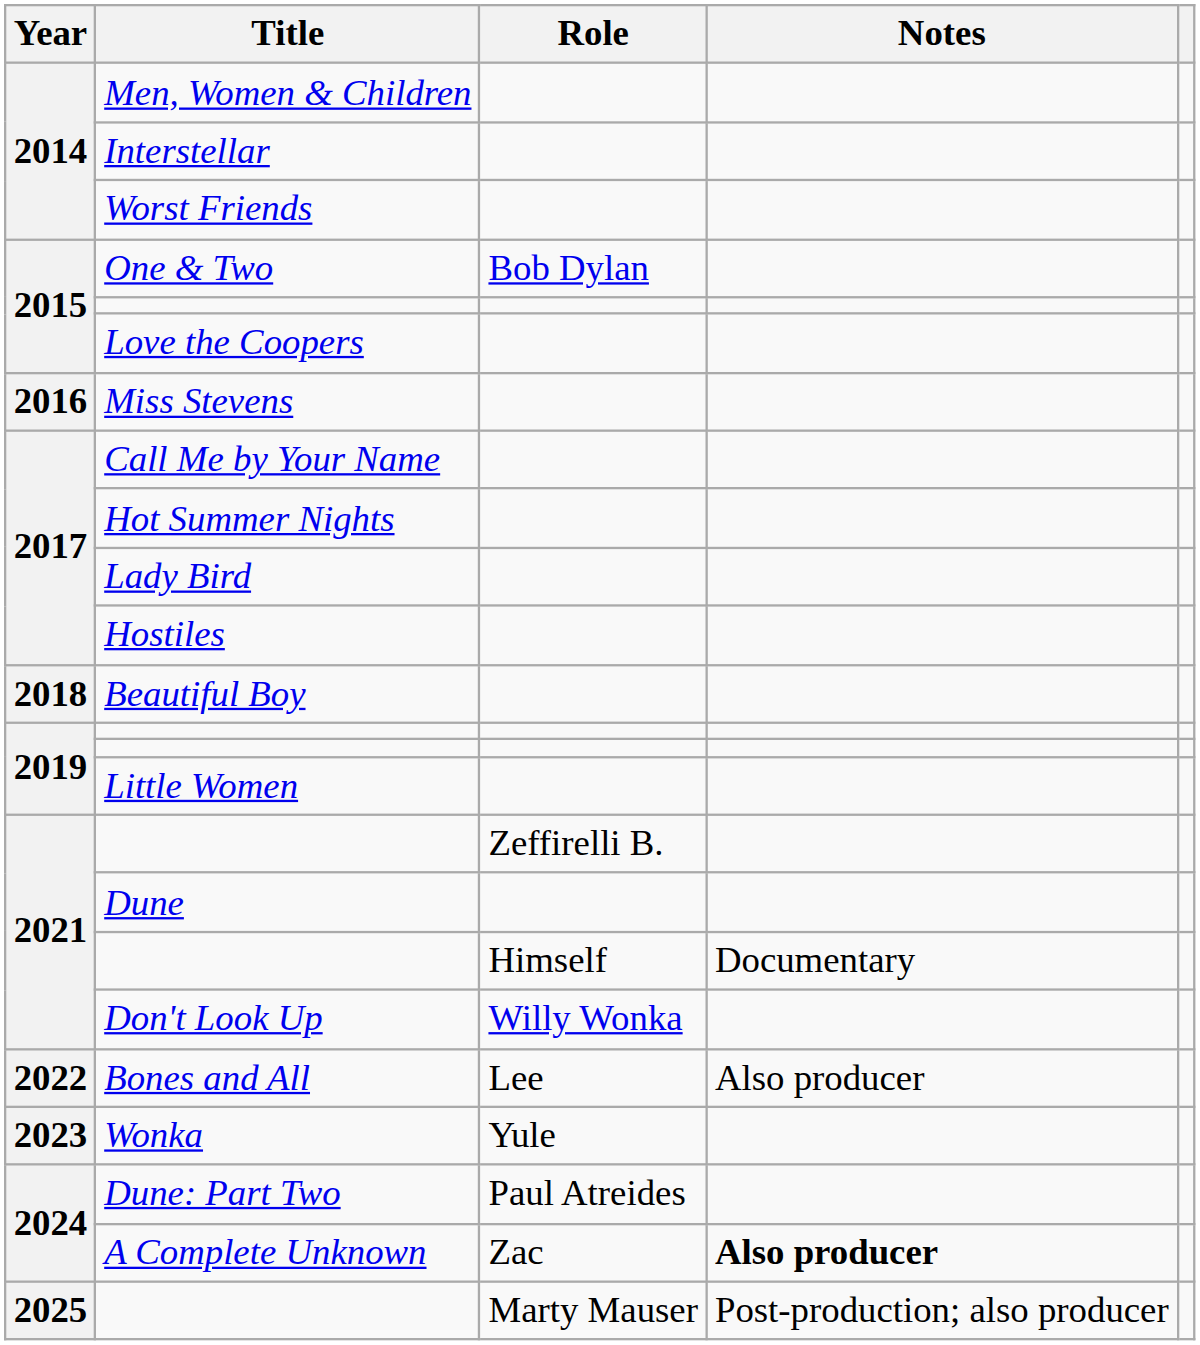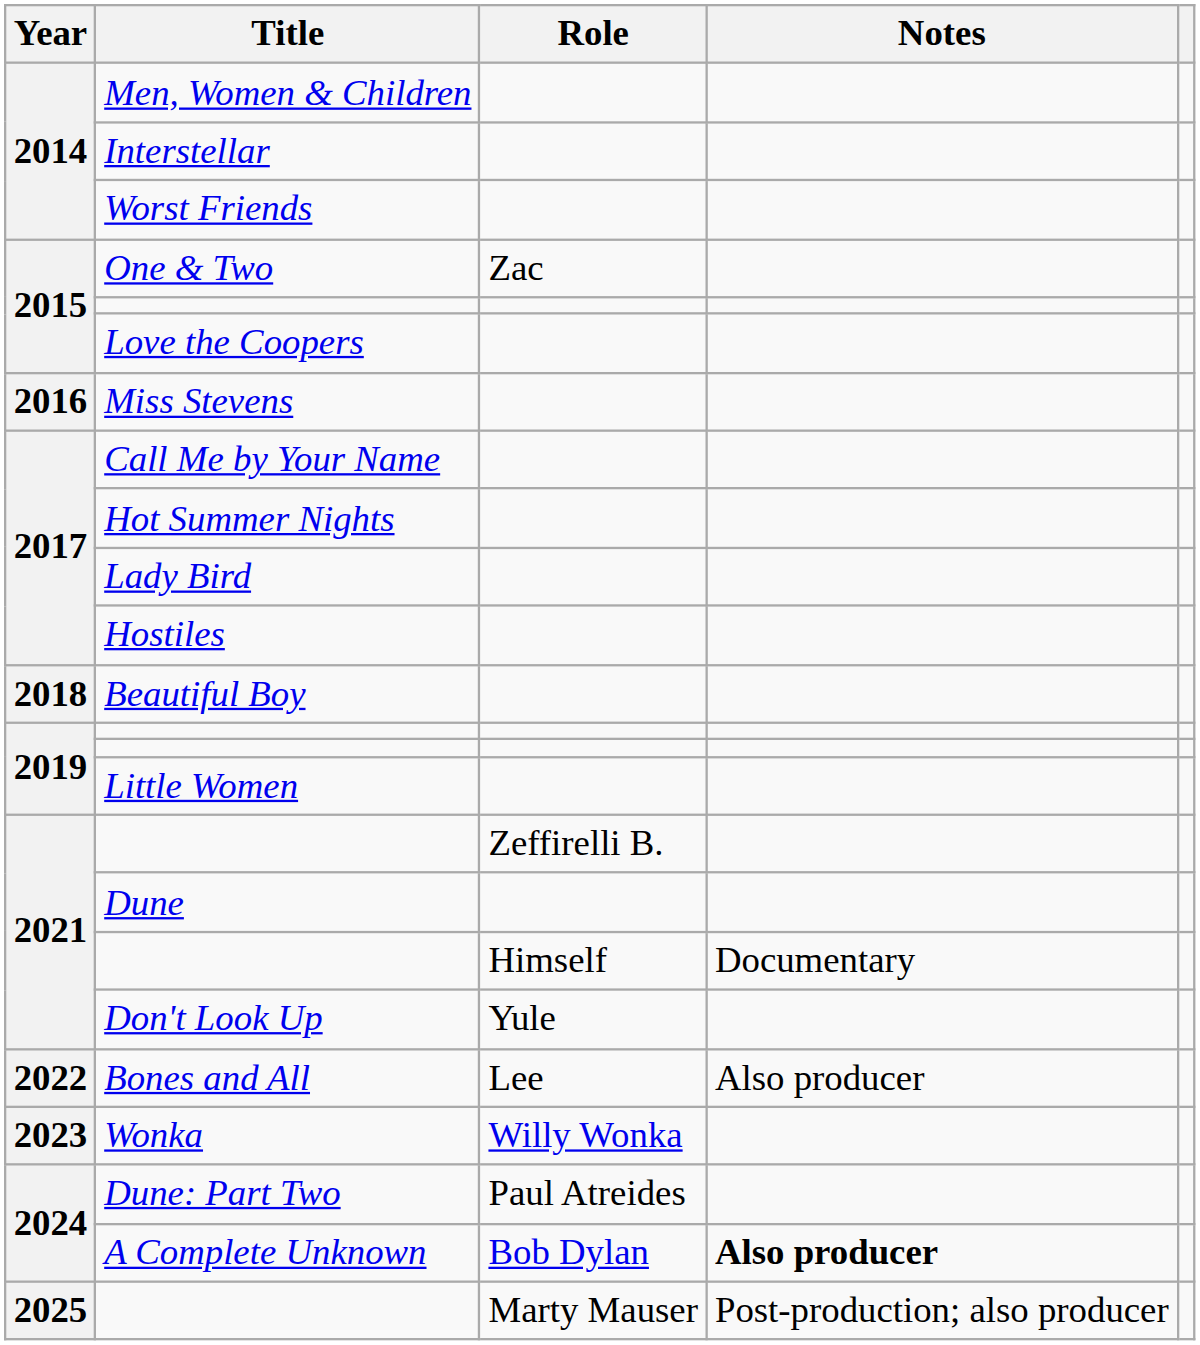One & Two | Role: Bob Dylan -> Zac
Don't Look Up | Role: Willy Wonka -> Yule
Wonka | Role: Yule -> Willy Wonka
A Complete Unknown | Role: Zac -> Bob Dylan
